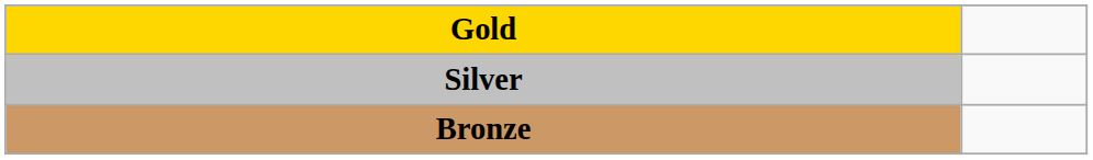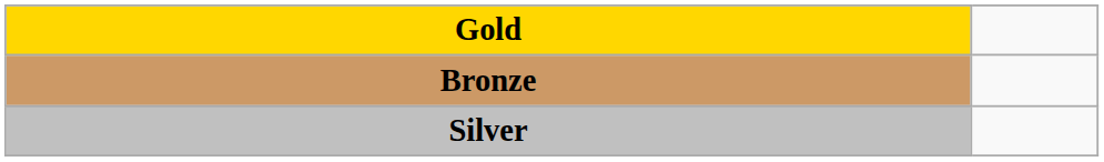rows swapped: Silver <-> Bronze
